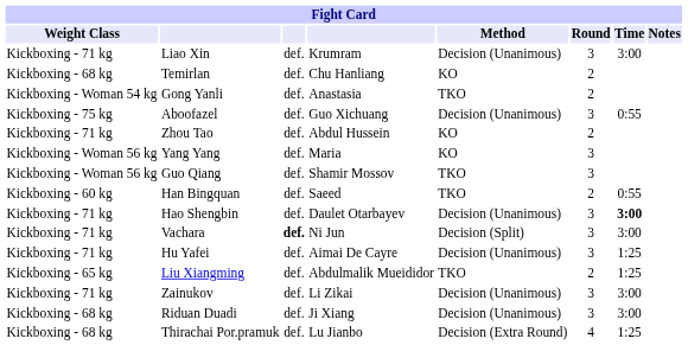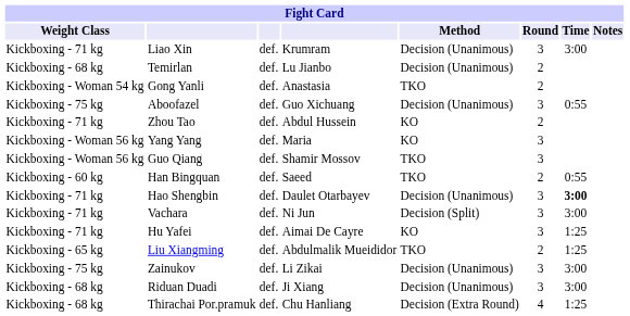Temirlan | column 4: Chu Hanliang -> Lu Jianbo
Temirlan | Method: KO -> Decision (Unanimous)
Vachara | column 3: bold -> normal
Hu Yafei | Method: Decision (Unanimous) -> KO
Zainukov | Weight Class: Kickboxing - 71 kg -> Kickboxing - 75 kg
Thirachai Por.pramuk | column 4: Lu Jianbo -> Chu Hanliang
